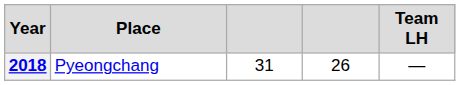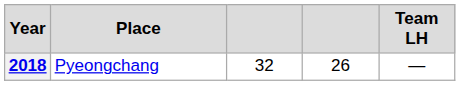2018 | column 3: 31 -> 32
